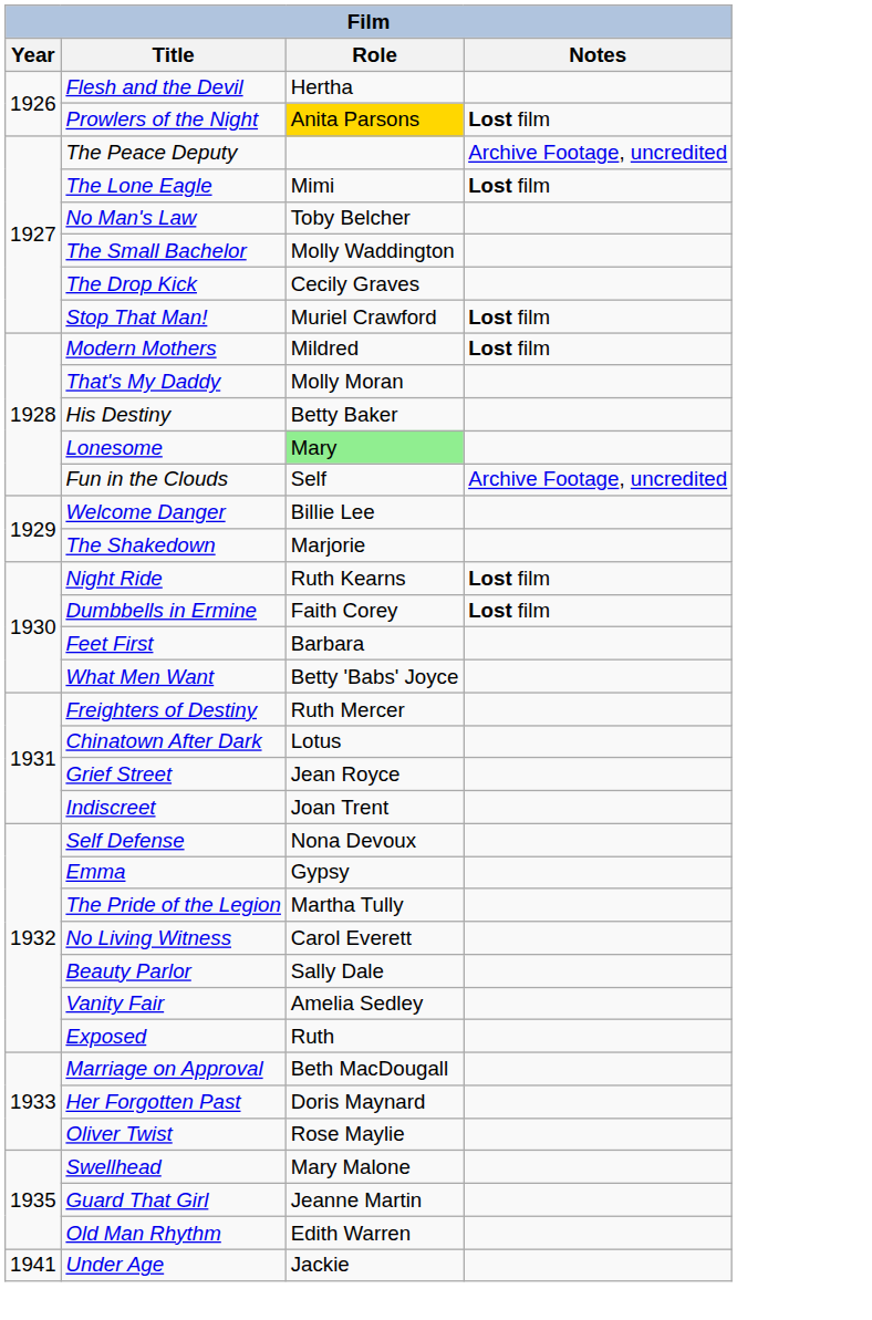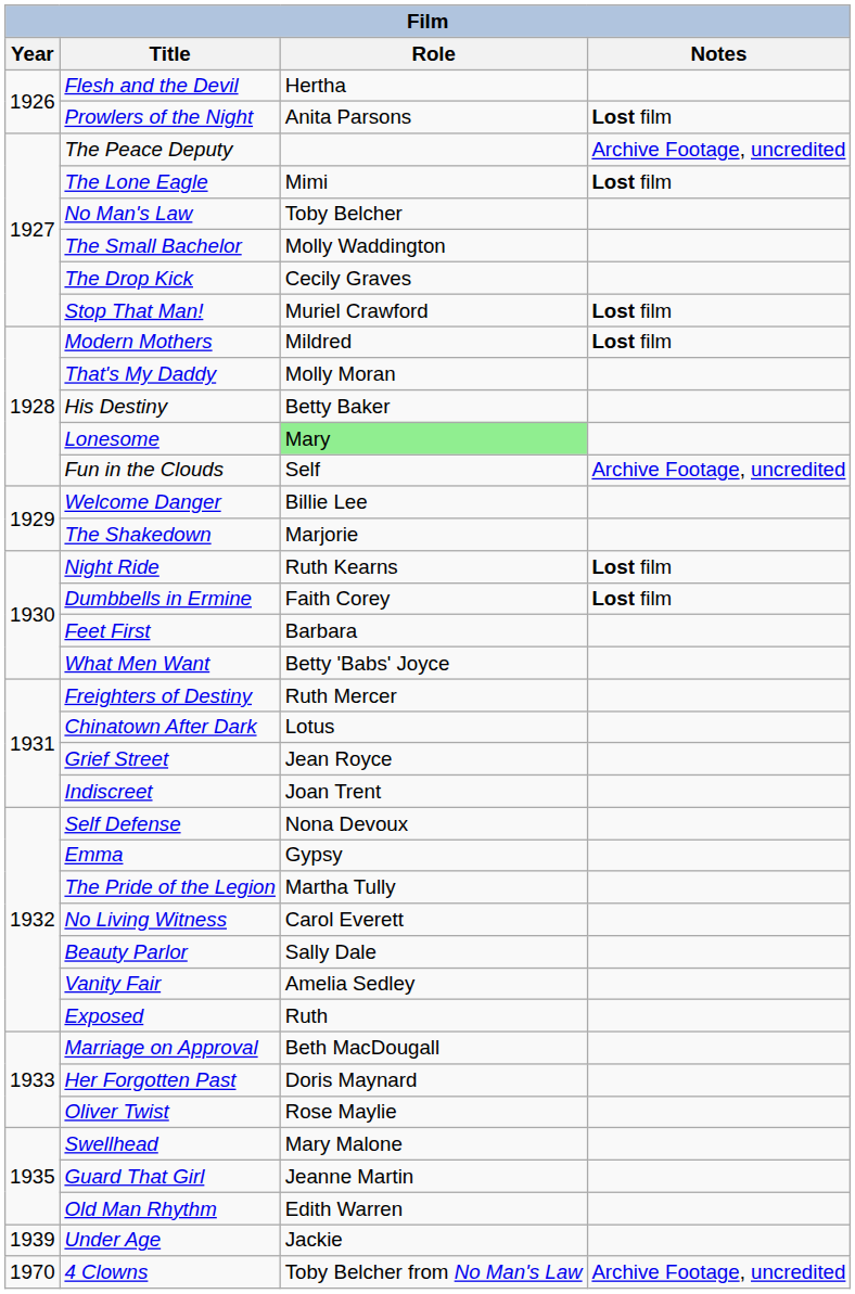Prowlers of the Night | Role: gold background -> no background
Under Age | Year: 1941 -> 1939
+ row: 1970 | 4 Clowns | Toby Belcher from No Man's Law | Archive Footage, uncredited
